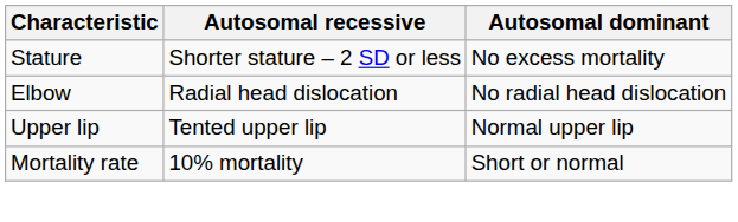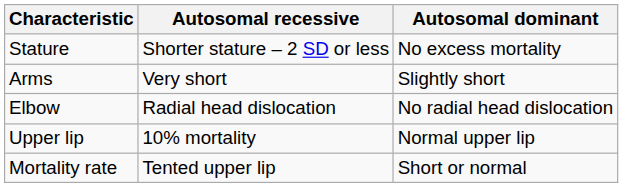+ row: Arms | Very short | Slightly short
Upper lip | Autosomal recessive: Tented upper lip -> 10% mortality
Mortality rate | Autosomal recessive: 10% mortality -> Tented upper lip
